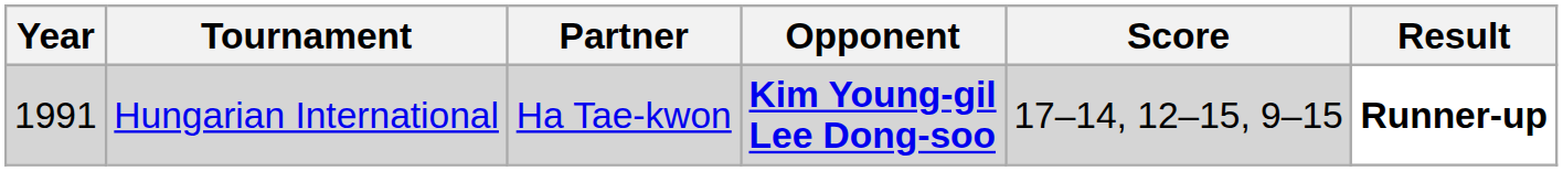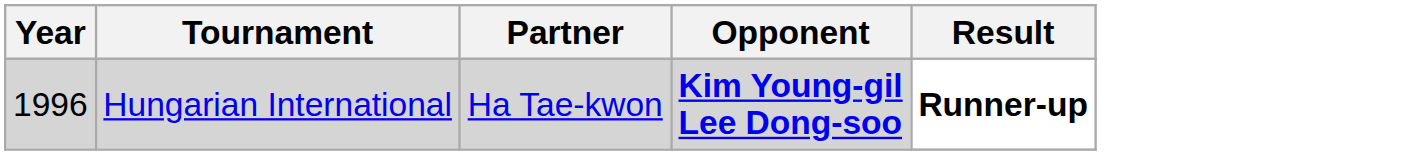- column: Score | 17–14, 12–15, 9–15
Hungarian International | Year: 1991 -> 1996
